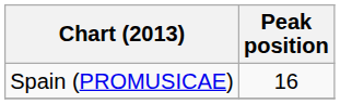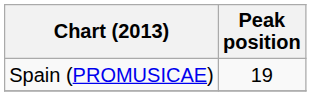Spain (PROMUSICAE) | Peak position: 16 -> 19
